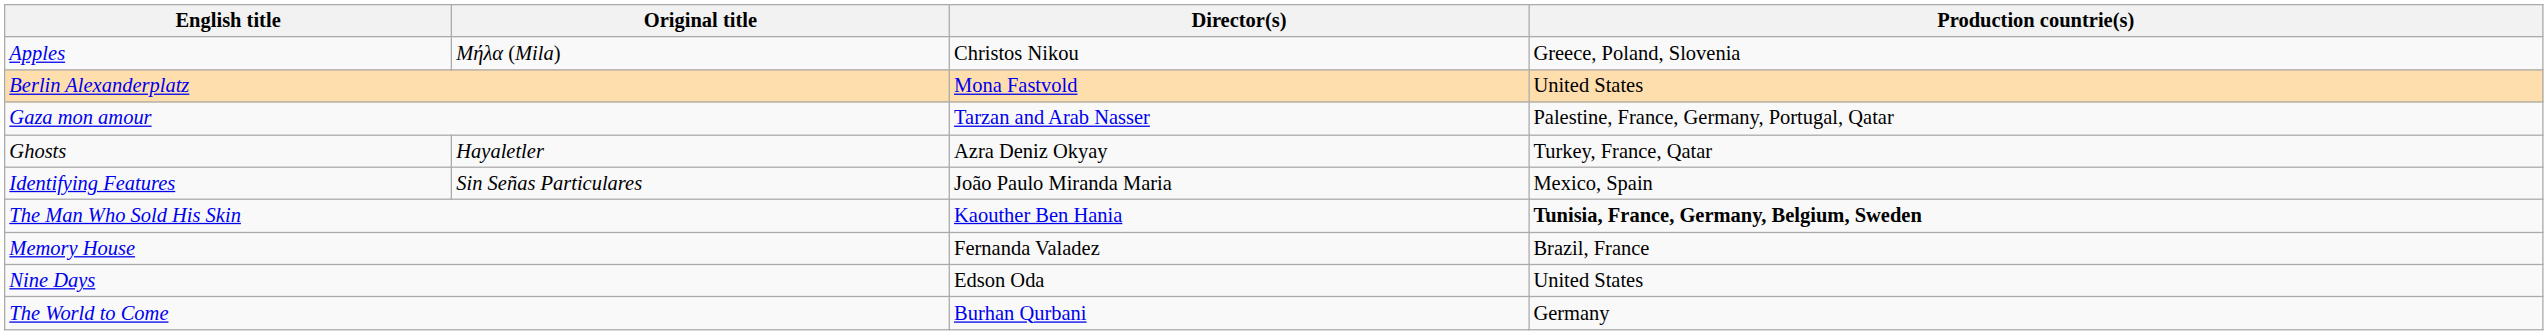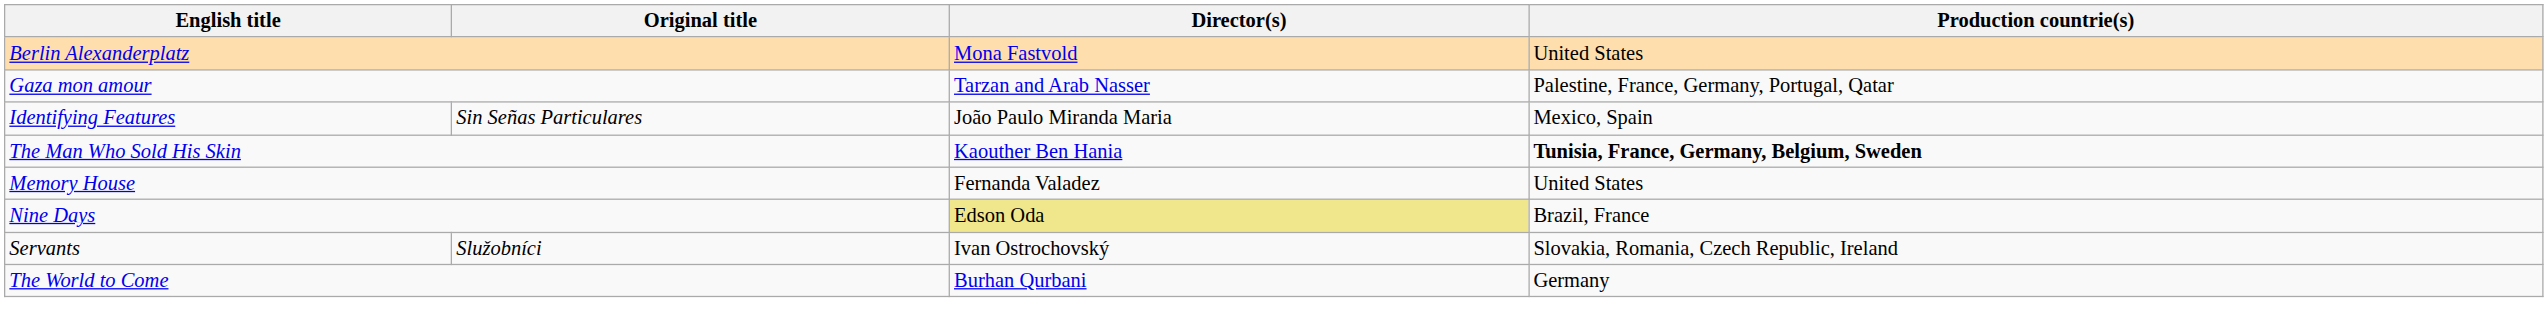- row: Apples | Μήλα (Mila) | Christos Nikou | Greece, Poland, Slovenia
- row: Ghosts | Hayaletler | Azra Deniz Okyay | Turkey, France, Qatar
Memory House | Production countrie(s): Brazil, France -> United States
Nine Days | Director(s): no background -> khaki background
Nine Days | Production countrie(s): United States -> Brazil, France
+ row: Servants | Služobníci | Ivan Ostrochovský | Slovakia, Romania, Czech Republic, Ireland
